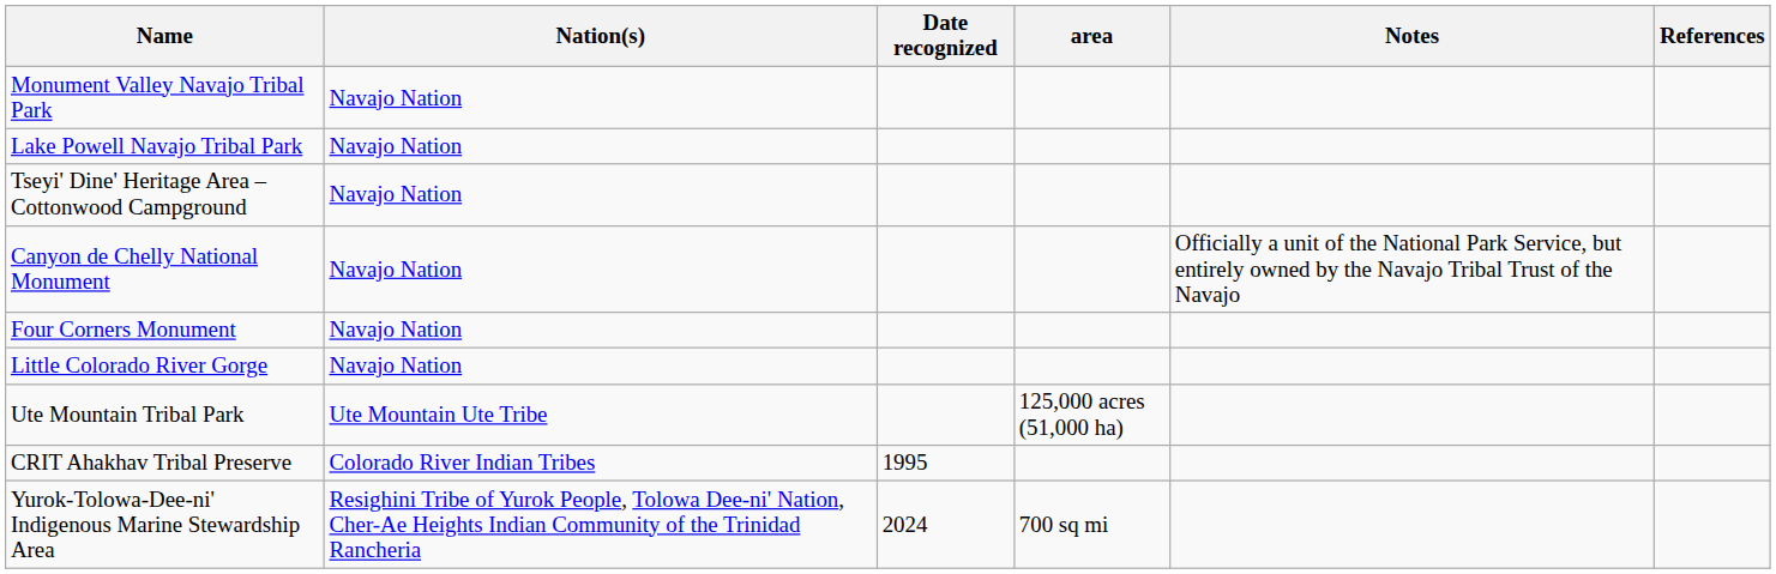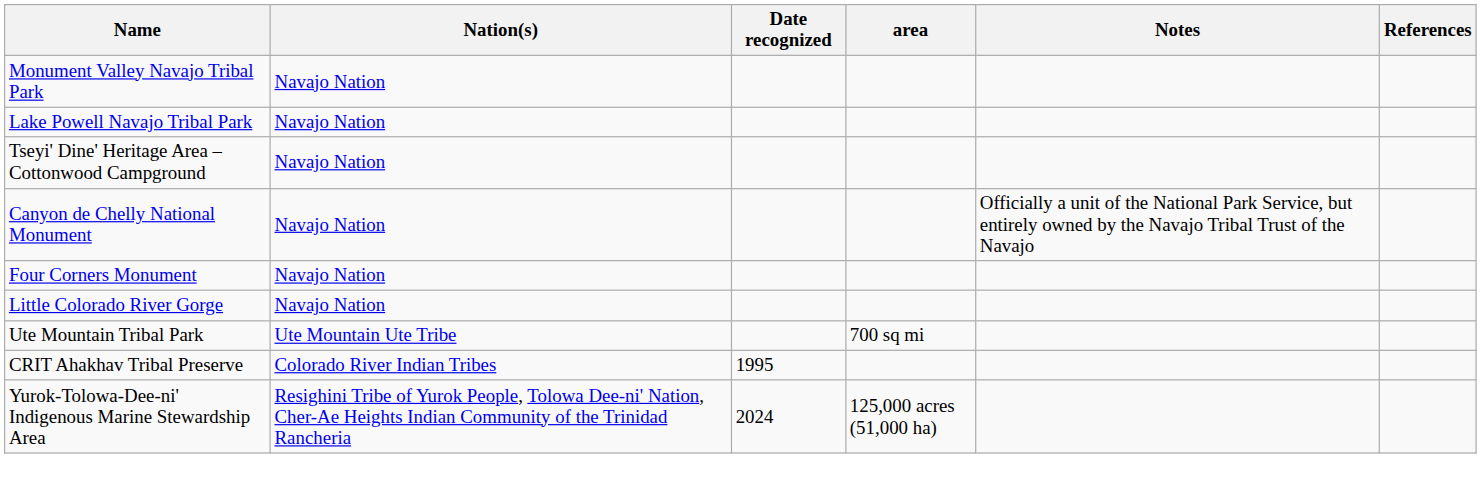Ute Mountain Tribal Park | area: 125,000 acres (51,000 ha) -> 700 sq mi
Yurok-Tolowa-Dee-ni' Indigenous Marine Stewardship Area | area: 700 sq mi -> 125,000 acres (51,000 ha)
